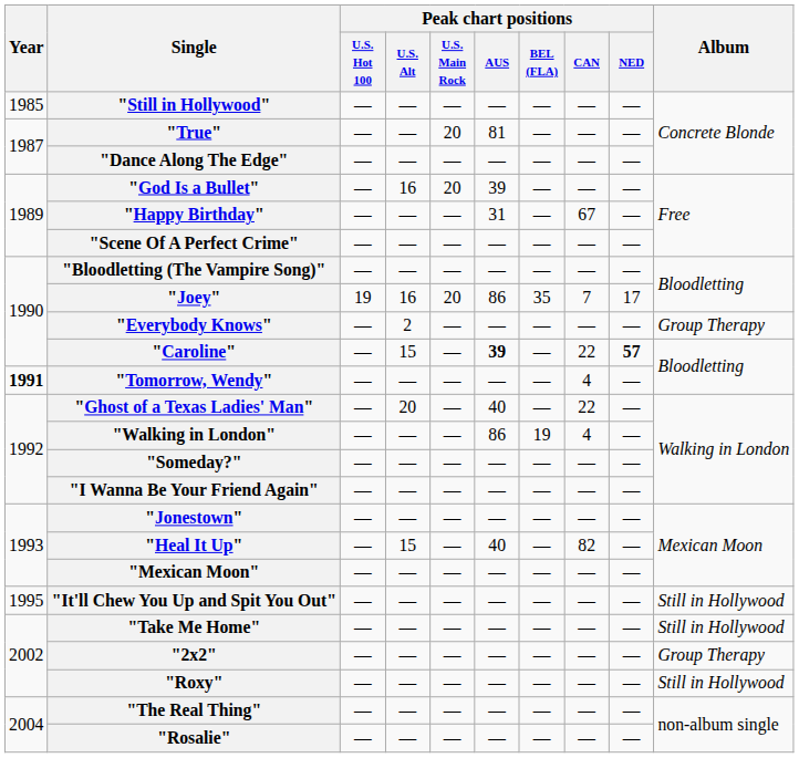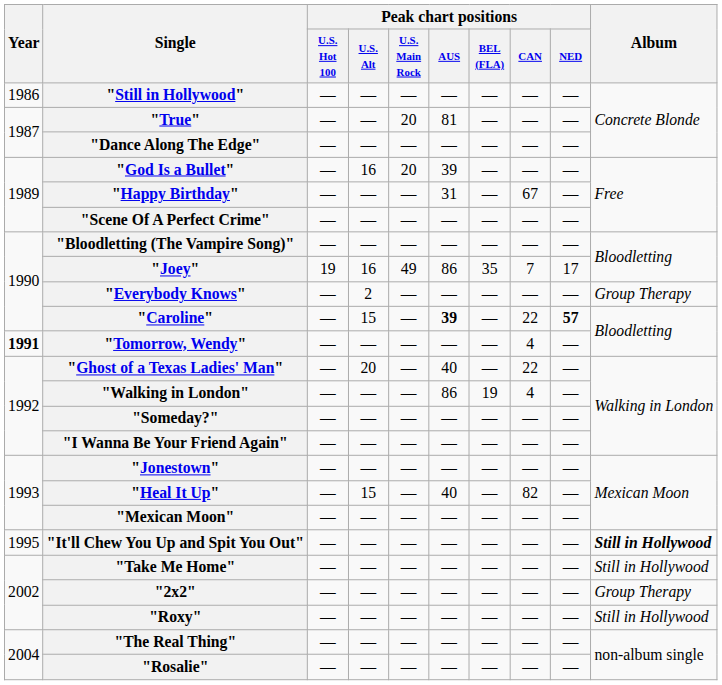"Still in Hollywood" | Year: 1985 -> 1986
"Joey" | Peak chart positions / U.S. Main Rock: 20 -> 49
"It'll Chew You Up and Spit You Out" | Album: normal -> bold
